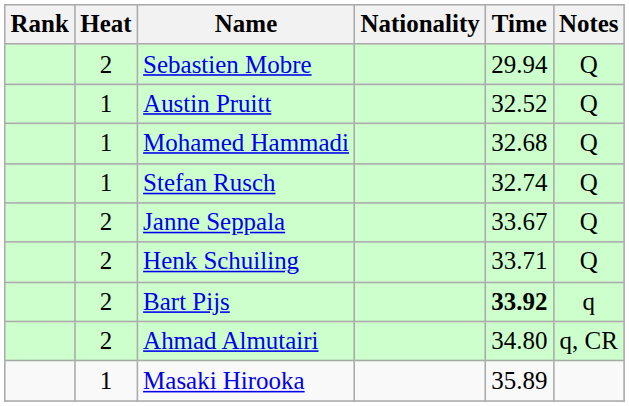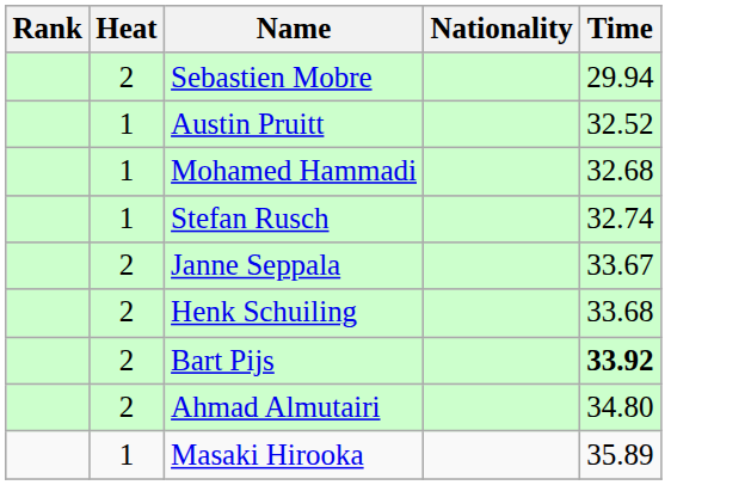- column: Notes | Q | Q | Q | Q | Q | Q | q | q, CR
Henk Schuiling | Time: 33.71 -> 33.68
